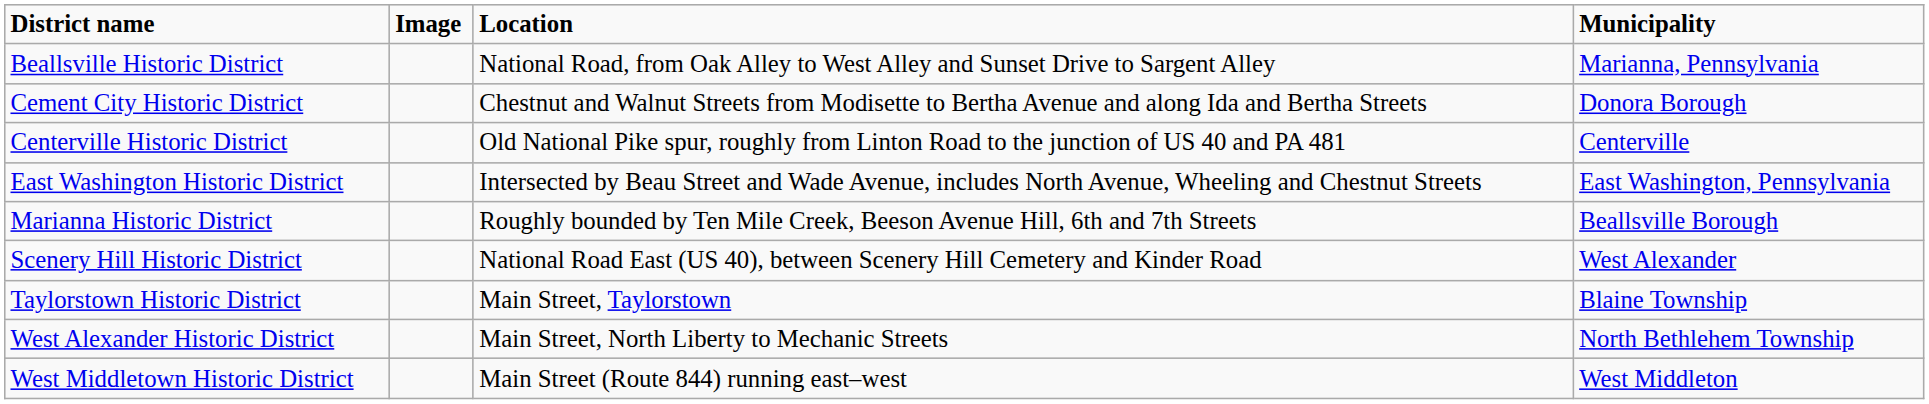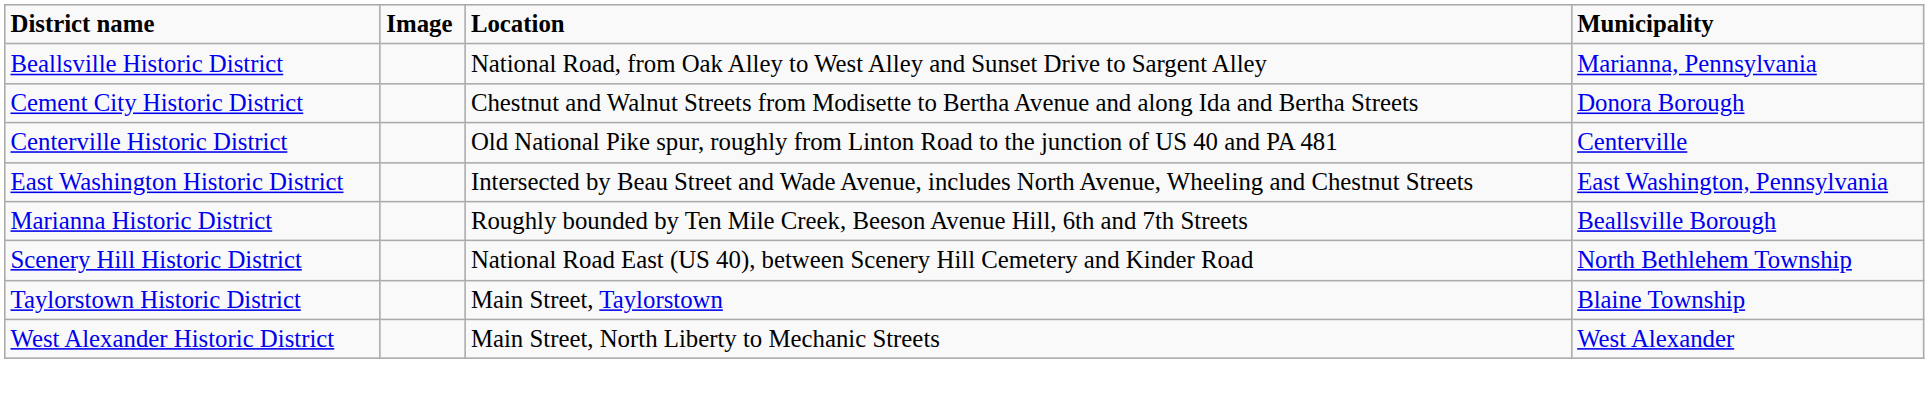Scenery Hill Historic District | Municipality: West Alexander -> North Bethlehem Township
West Alexander Historic District | Municipality: North Bethlehem Township -> West Alexander
- row: West Middletown Historic District | Main Street (Route 844) running east–west | West Middleton
